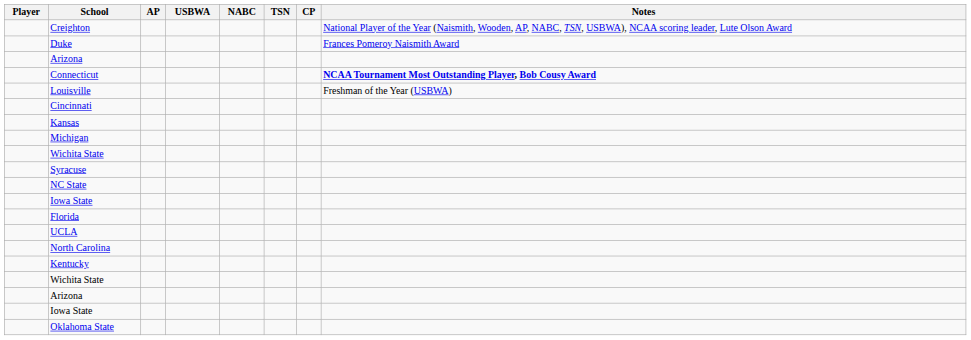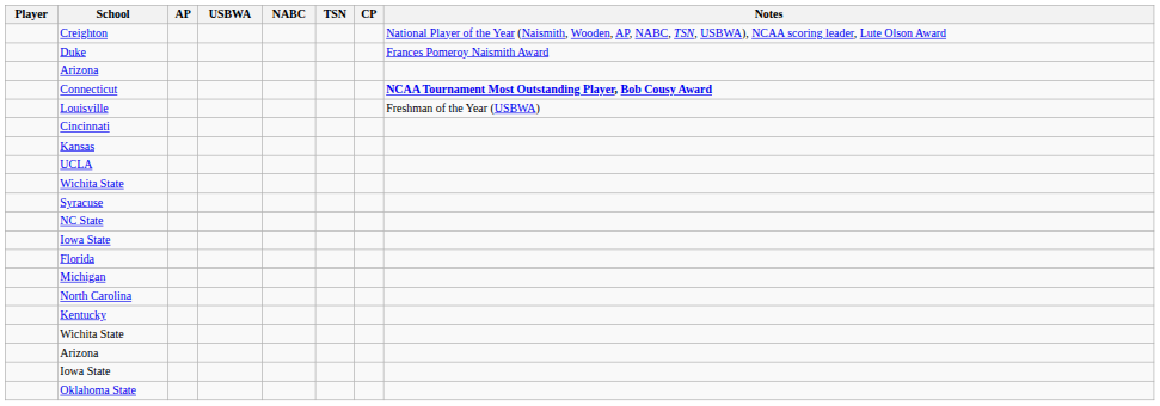rows swapped: Michigan <-> UCLA
